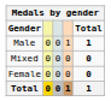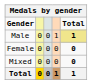Male | Total: no background -> khaki background
rows swapped: Female <-> Mixed
